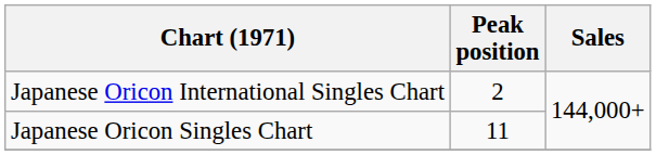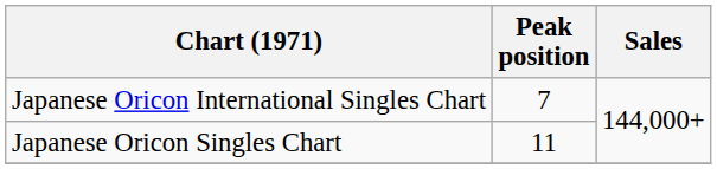Japanese Oricon International Singles Chart | Peak position: 2 -> 7
